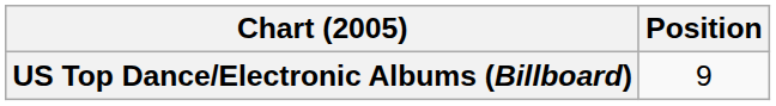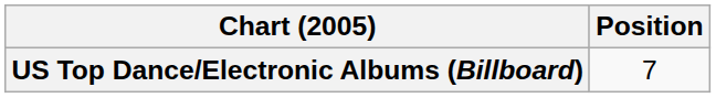US Top Dance/Electronic Albums (Billboard) | Position: 9 -> 7
